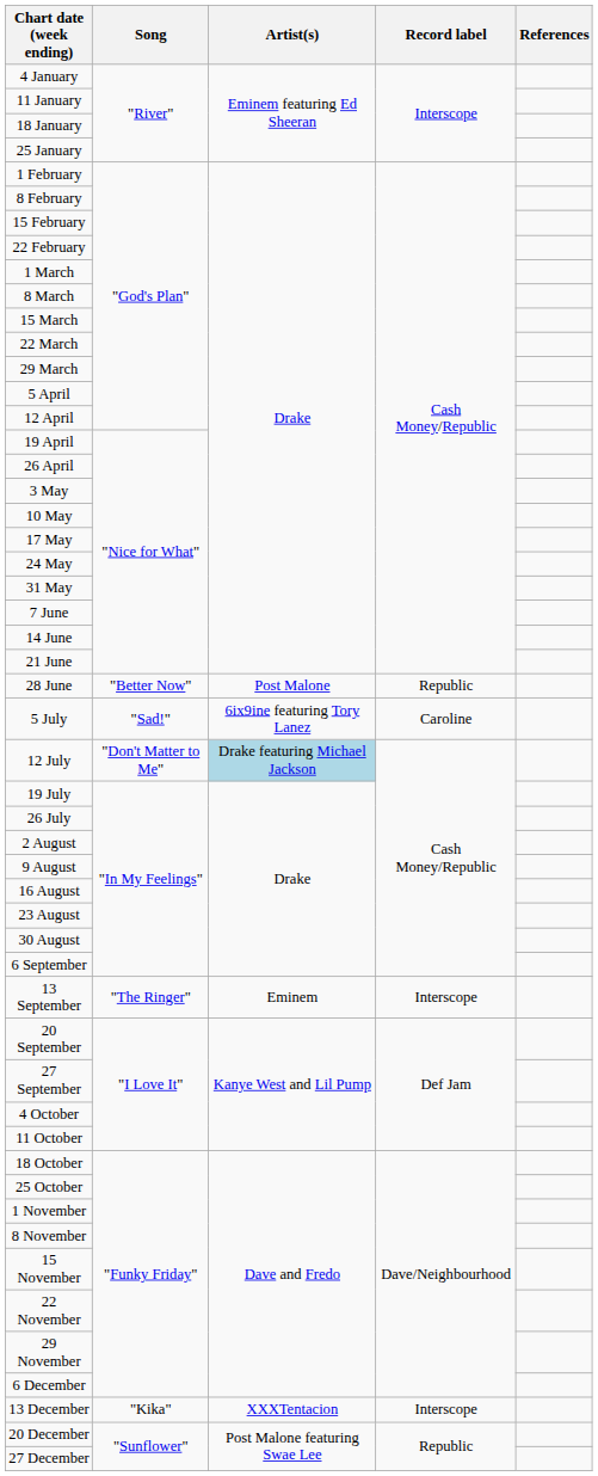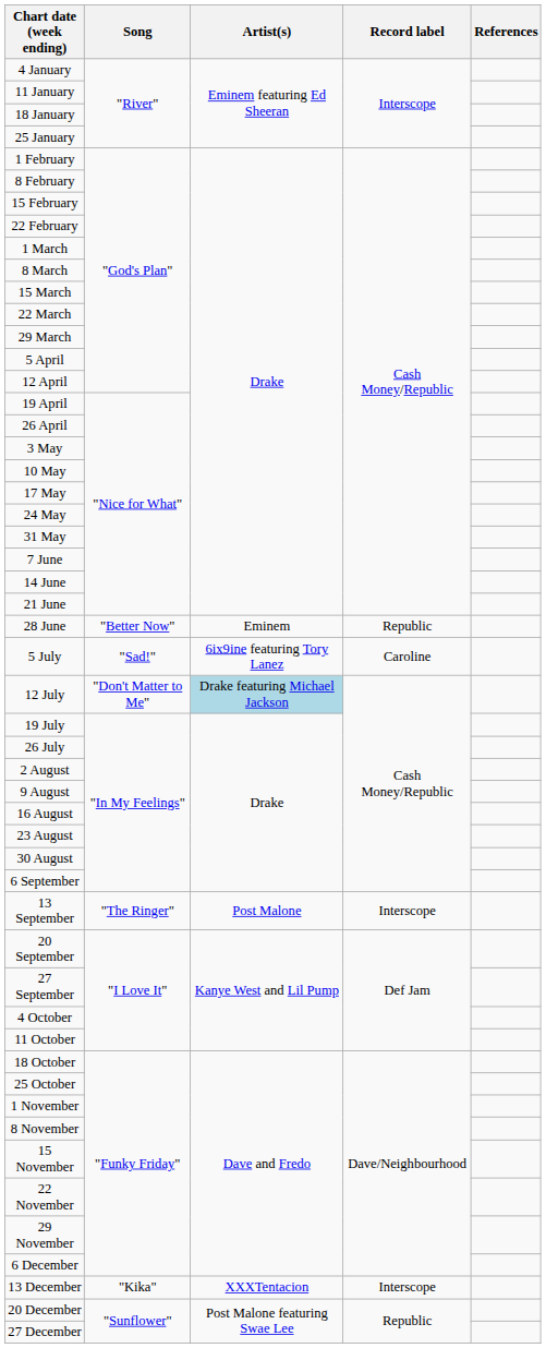28 June | Artist(s): Post Malone -> Eminem
13 September | Artist(s): Eminem -> Post Malone
